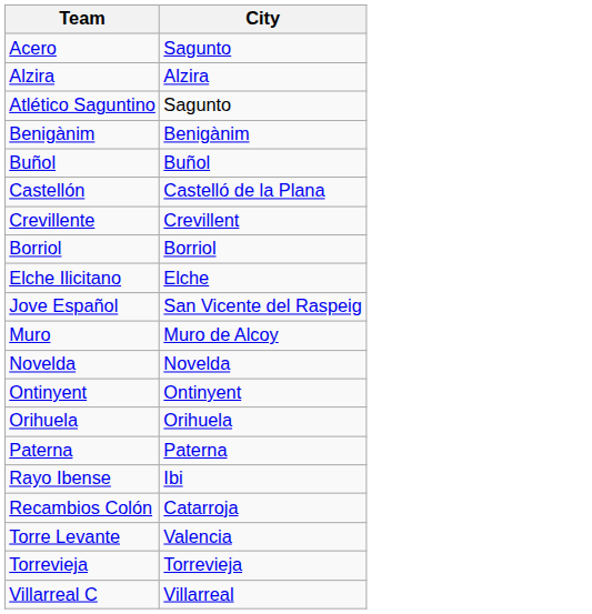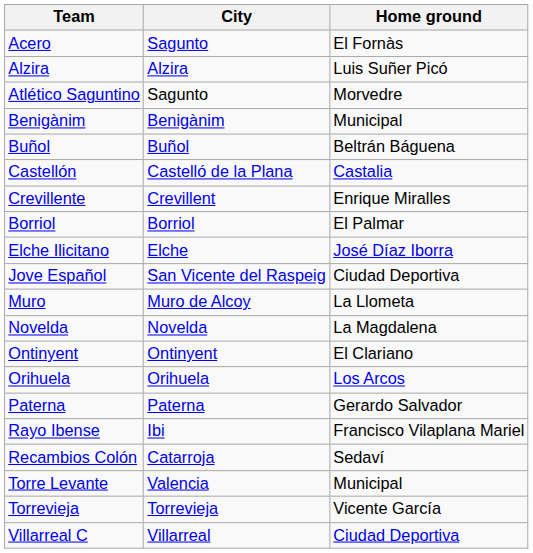+ column: Home ground | El Fornàs | Luis Suñer Picó | Morvedre | Municipal | Beltrán Báguena | Castalia | Enrique Miralles | El Palmar | José Díaz Iborra | Ciudad Deportiva | La Llometa | La Magdalena | El Clariano | Los Arcos | Gerardo Salvador | Francisco Vilaplana Mariel | Sedaví | Municipal | Vicente García | Ciudad Deportiva
